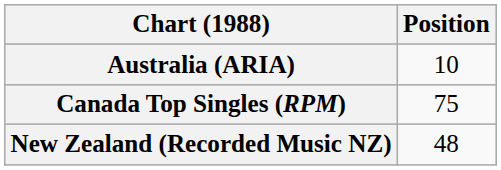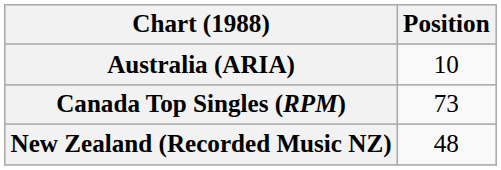Canada Top Singles (RPM) | Position: 75 -> 73
